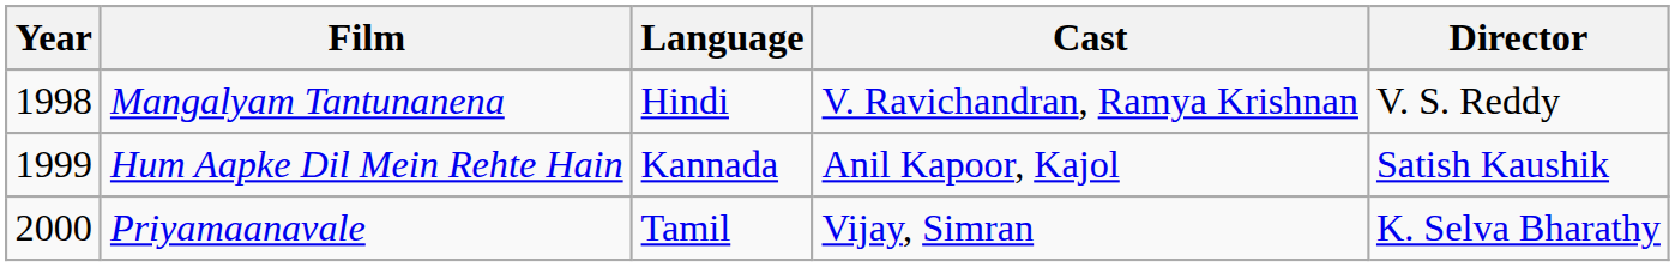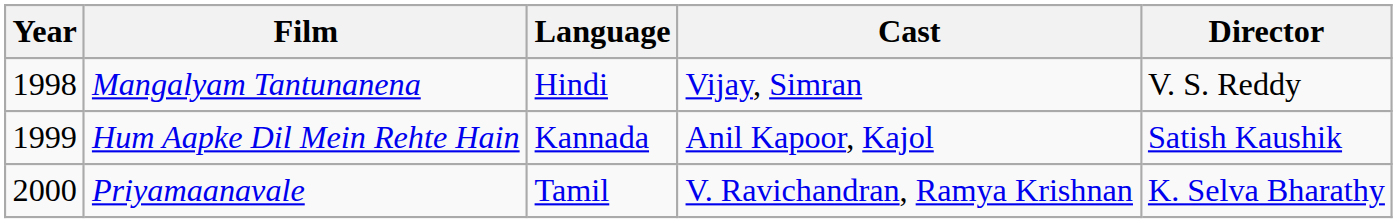Mangalyam Tantunanena | Cast: V. Ravichandran, Ramya Krishnan -> Vijay, Simran
Priyamaanavale | Cast: Vijay, Simran -> V. Ravichandran, Ramya Krishnan
